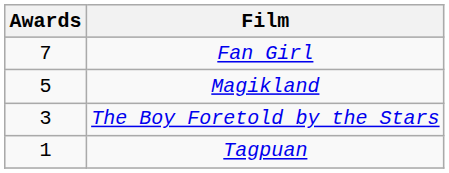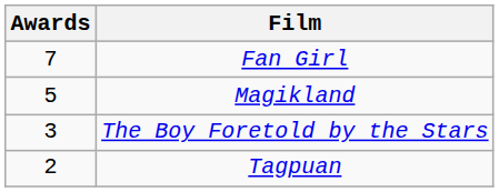Tagpuan | Awards: 1 -> 2
